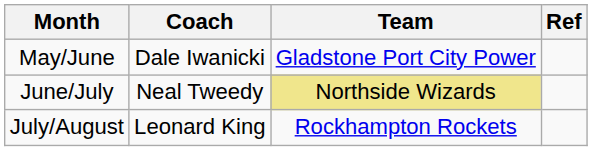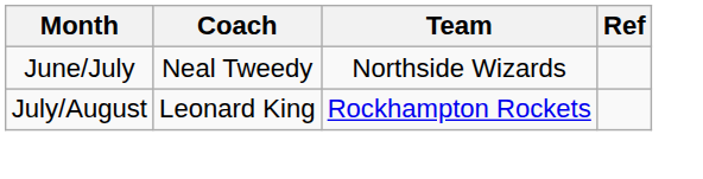- row: May/June | Dale Iwanicki | Gladstone Port City Power
June/July | Team: khaki background -> no background
